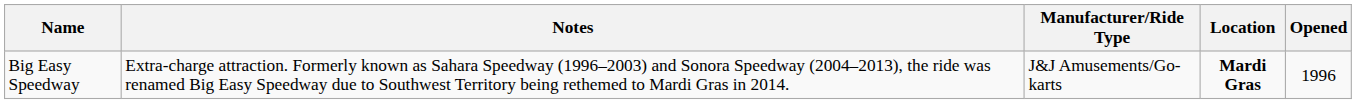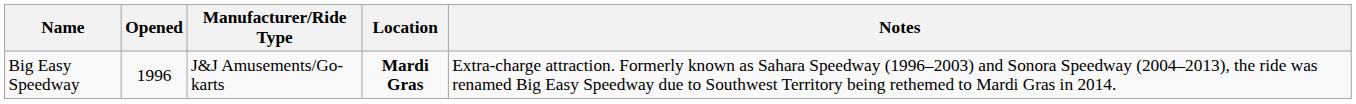columns swapped: Opened <-> Notes
